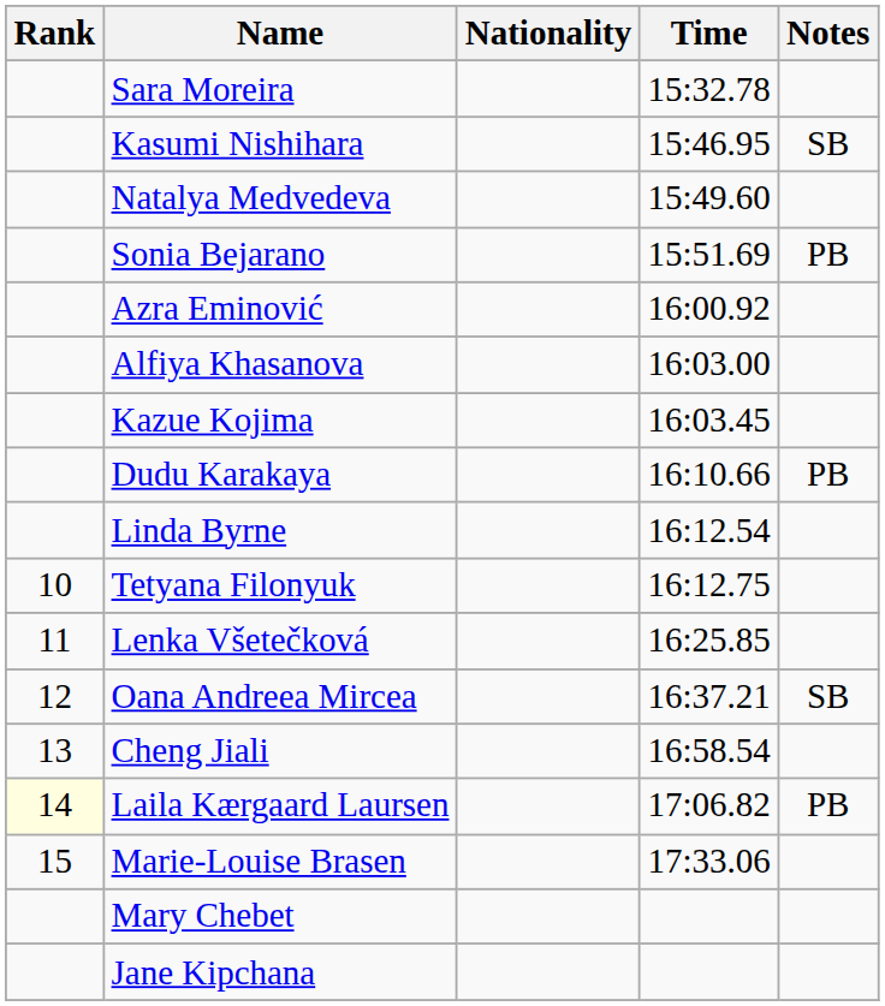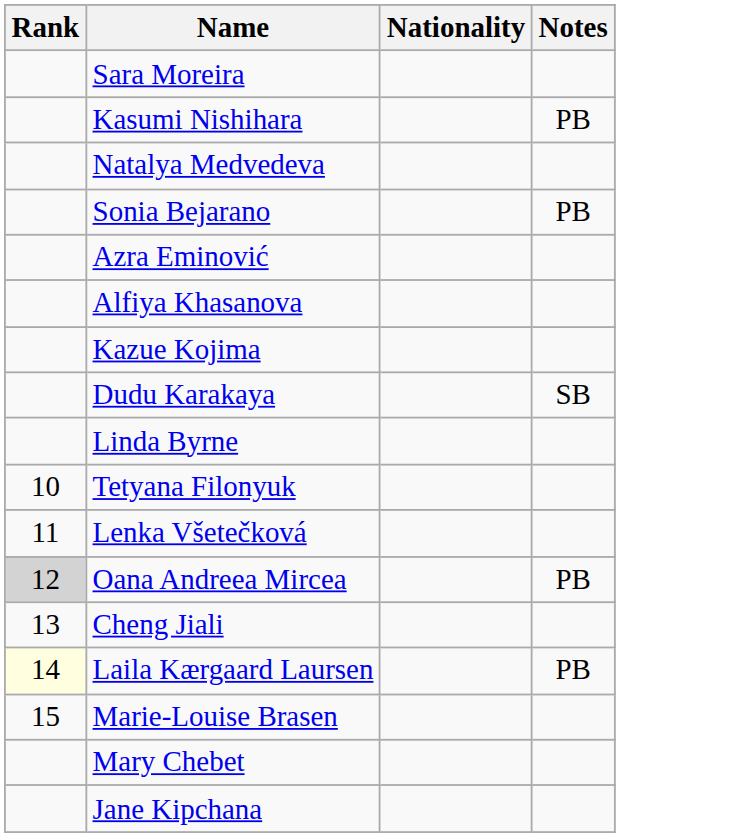- column: Time | 15:32.78 | 15:46.95 | 15:49.60 | 15:51.69 | 16:00.92 | 16:03.00 | 16:03.45 | 16:10.66 | 16:12.54 | 16:12.75 | 16:25.85 | 16:37.21 | 16:58.54 | 17:06.82 | 17:33.06
Kasumi Nishihara | Notes: SB -> PB
Dudu Karakaya | Notes: PB -> SB
Oana Andreea Mircea | Rank: no background -> lightgrey background
Oana Andreea Mircea | Notes: SB -> PB
